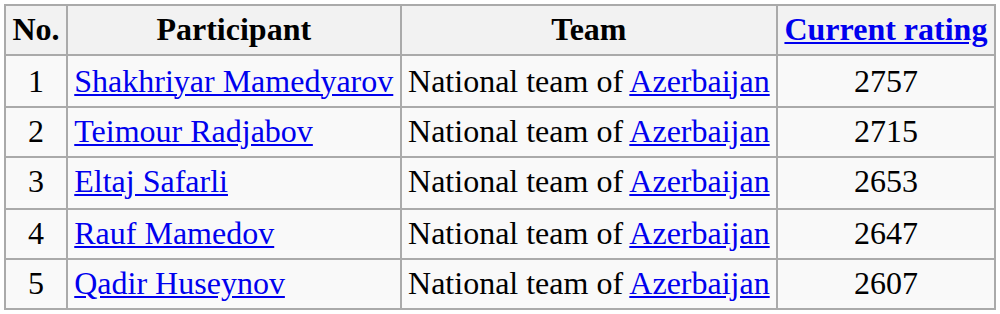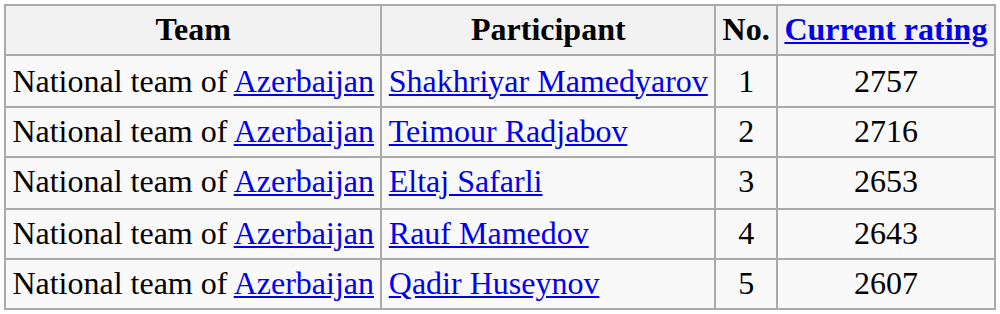columns swapped: No. <-> Team
Teimour Radjabov | Current rating: 2715 -> 2716
Rauf Mamedov | Current rating: 2647 -> 2643
